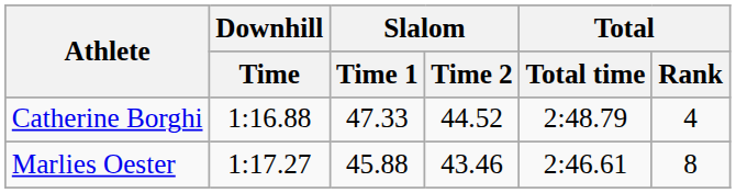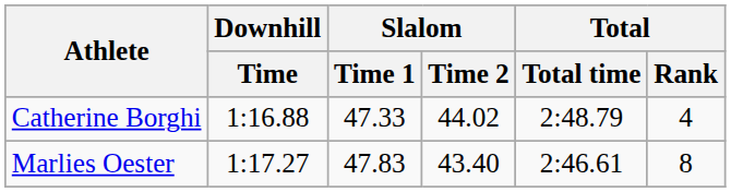Catherine Borghi | Slalom / Time 2: 44.52 -> 44.02
Marlies Oester | Slalom / Time 1: 45.88 -> 47.83
Marlies Oester | Slalom / Time 2: 43.46 -> 43.40
